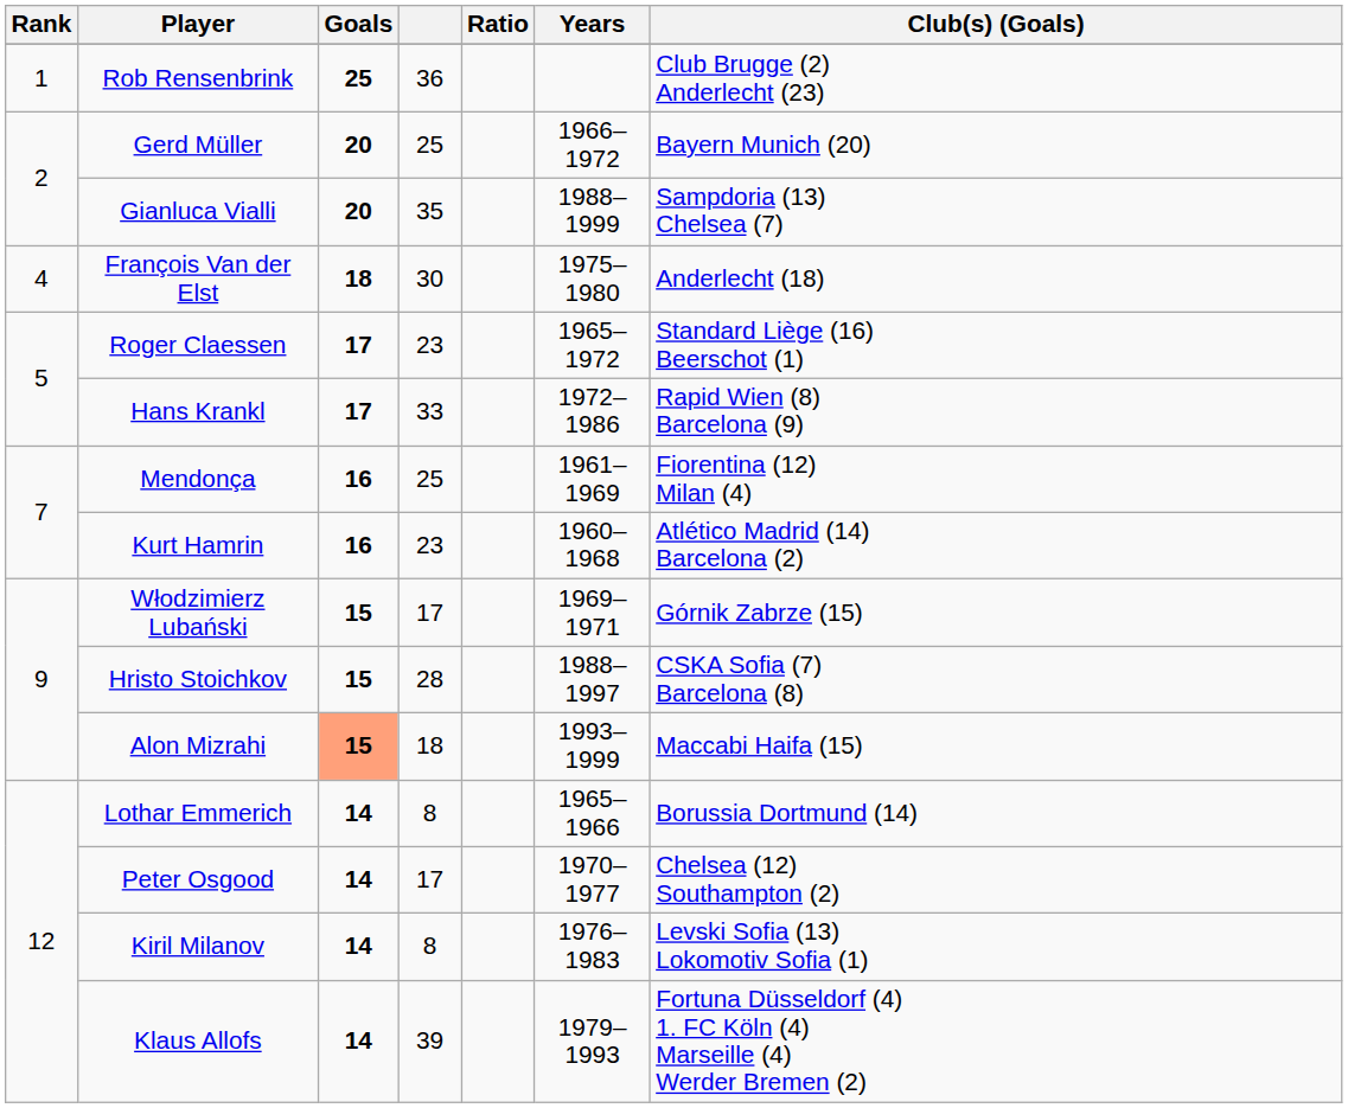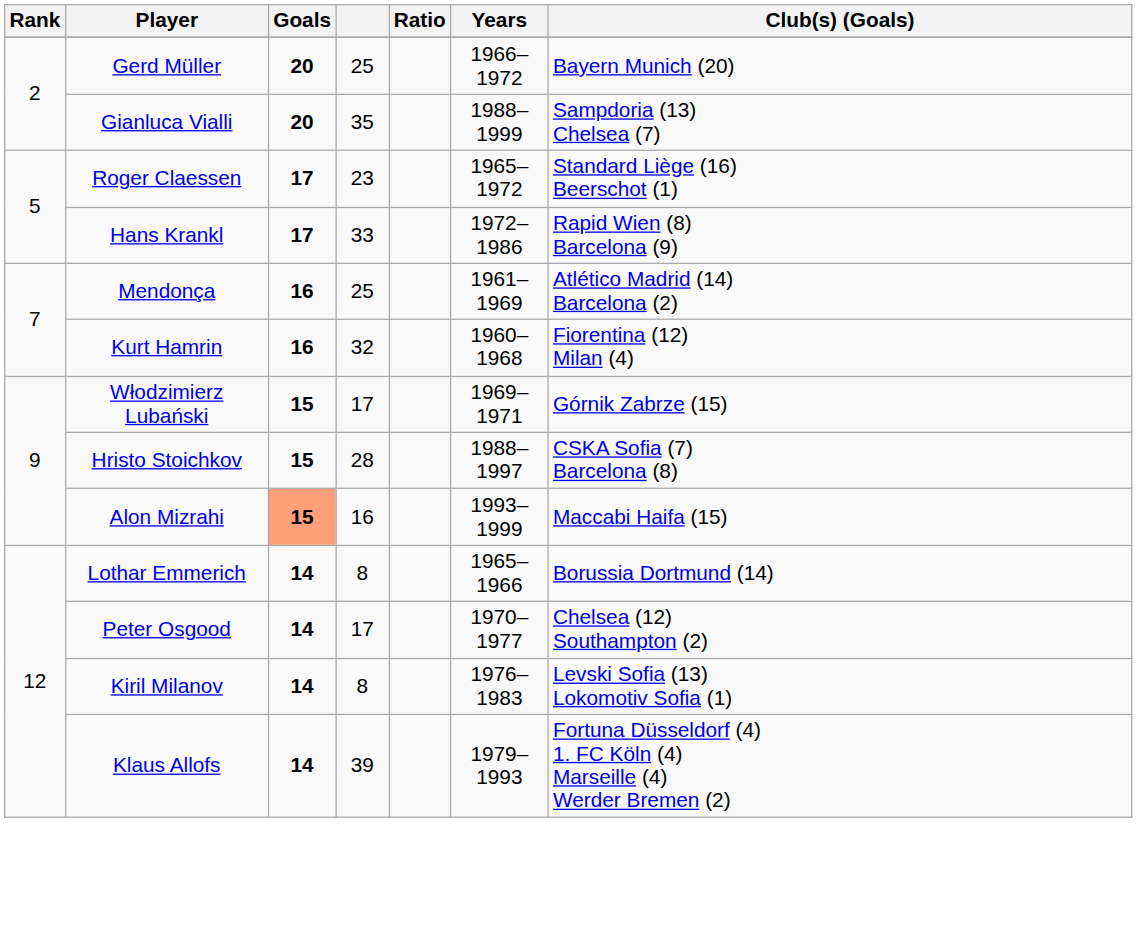- row: 1 | Rob Rensenbrink | 25 | 36 | Club Brugge (2) Anderlecht (23)
- row: 4 | François Van der Elst | 18 | 30 | 1975–1980 | Anderlecht (18)
Mendonça | Club(s) (Goals): Fiorentina (12) Milan (4) -> Atlético Madrid (14) Barcelona (2)
Kurt Hamrin | column 4: 23 -> 32
Kurt Hamrin | Club(s) (Goals): Atlético Madrid (14) Barcelona (2) -> Fiorentina (12) Milan (4)
Alon Mizrahi | column 4: 18 -> 16
